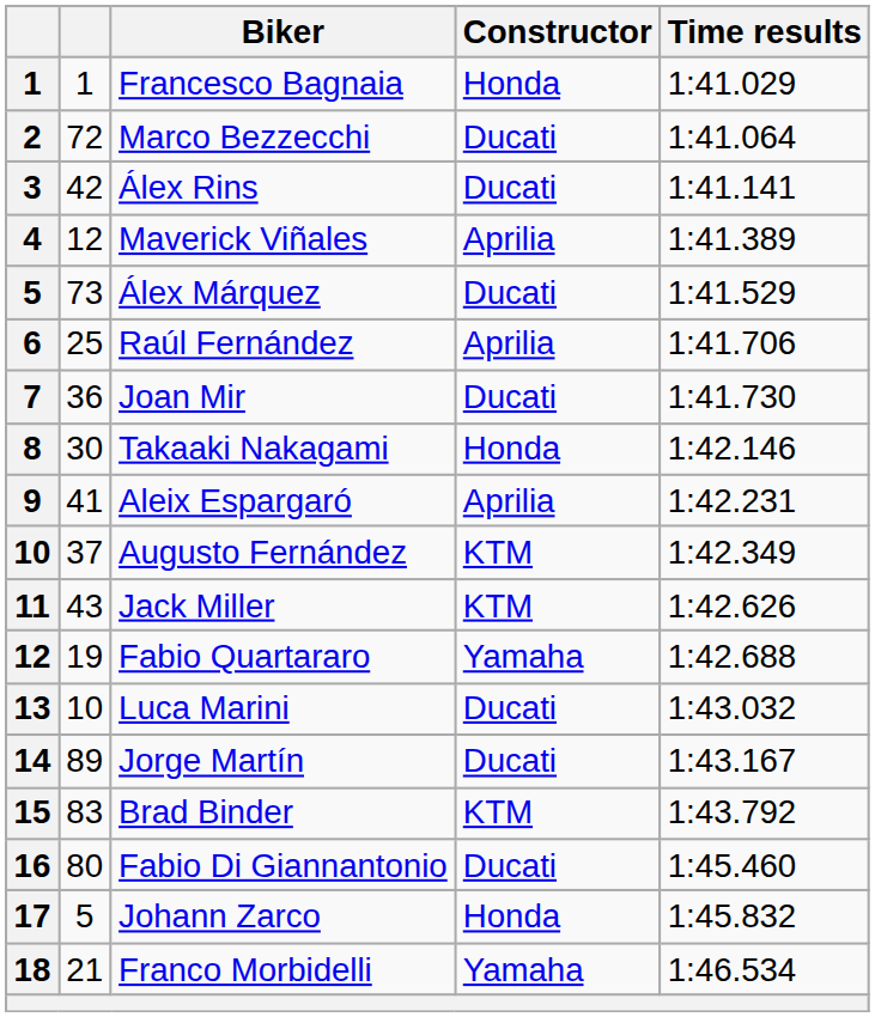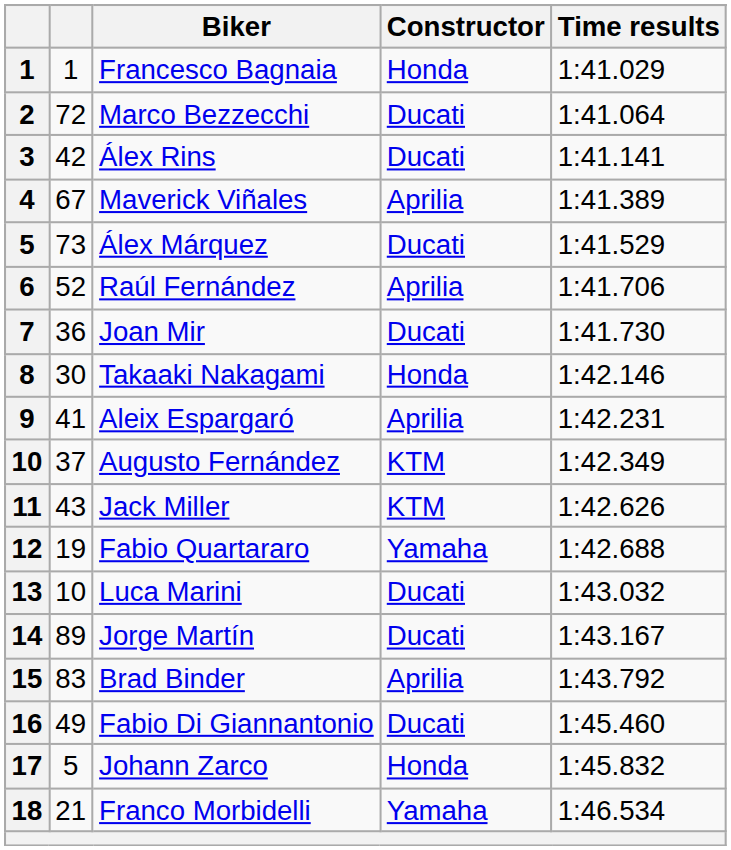Maverick Viñales | column 2: 12 -> 67
Raúl Fernández | column 2: 25 -> 52
Brad Binder | Constructor: KTM -> Aprilia
Fabio Di Giannantonio | column 2: 80 -> 49
